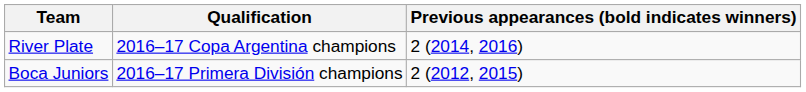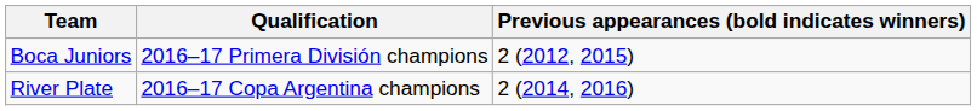rows swapped: Boca Juniors <-> River Plate
